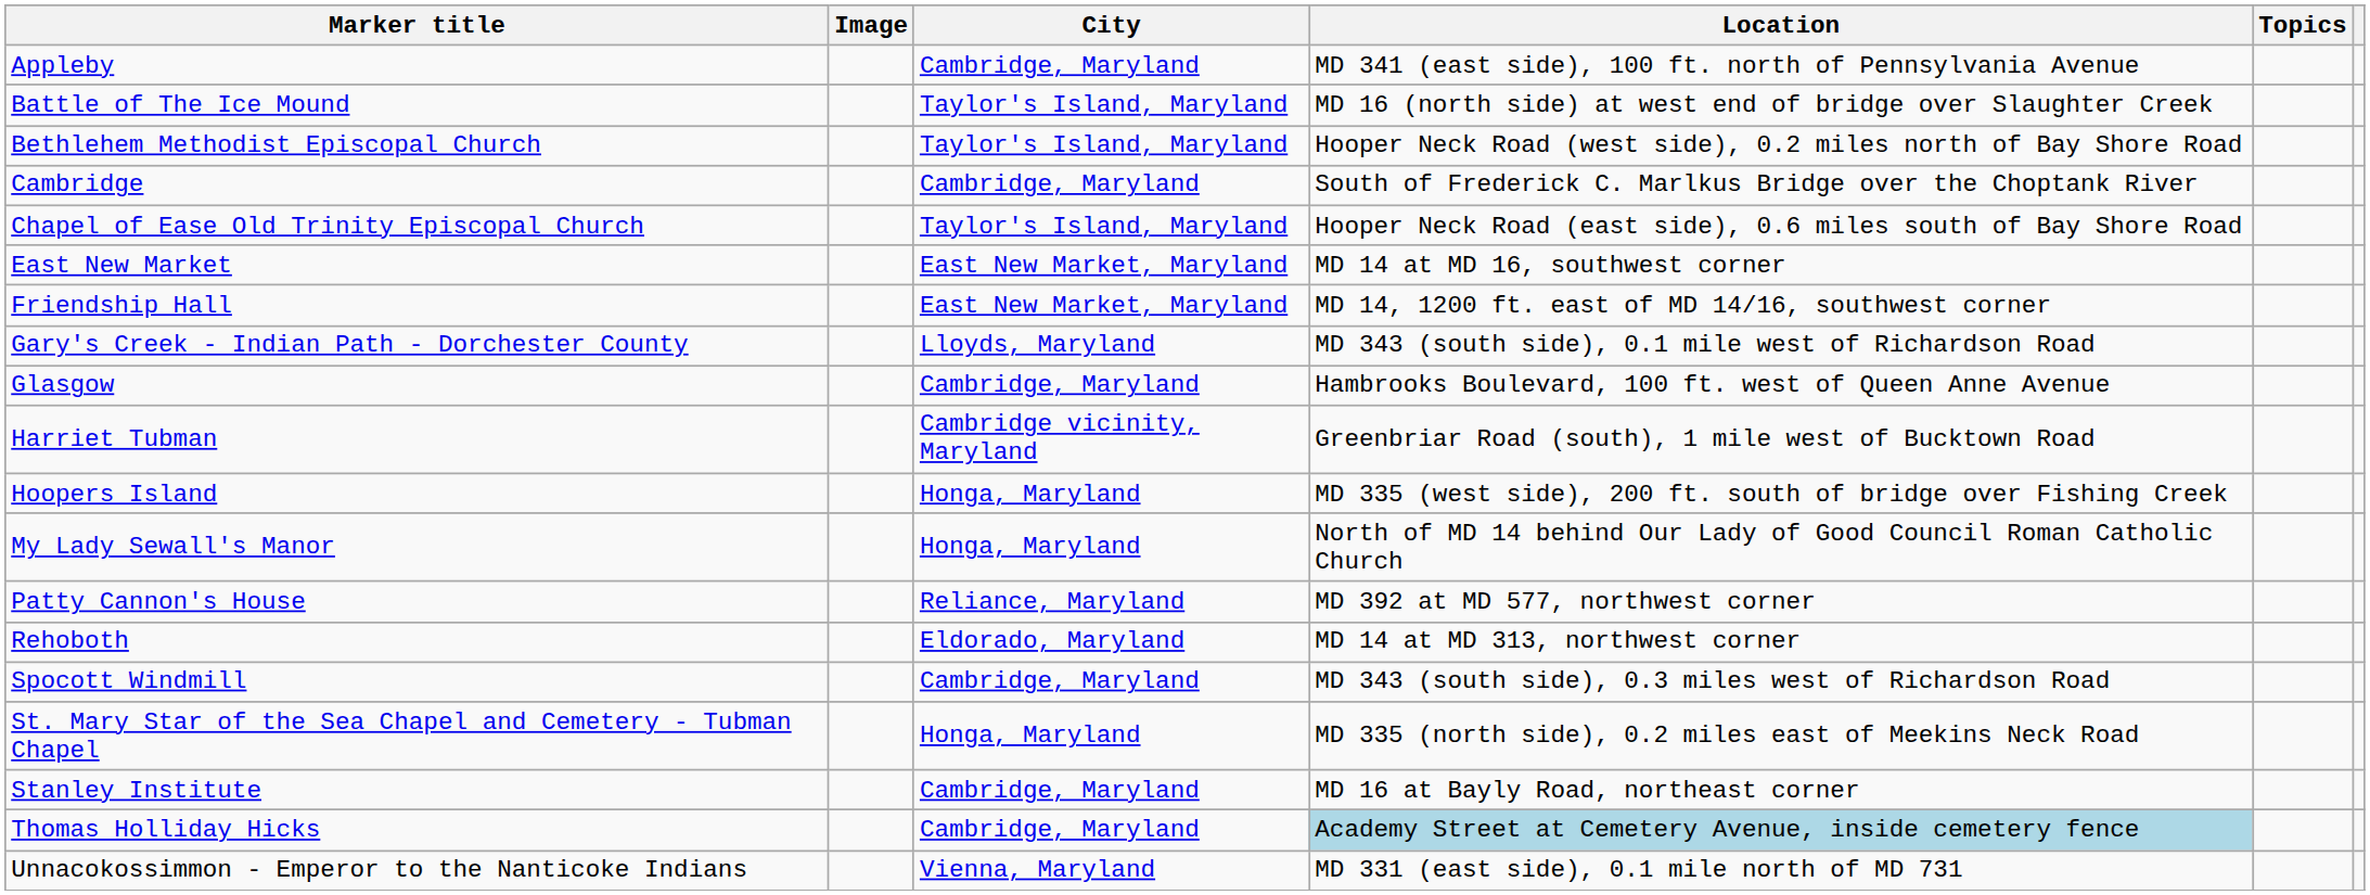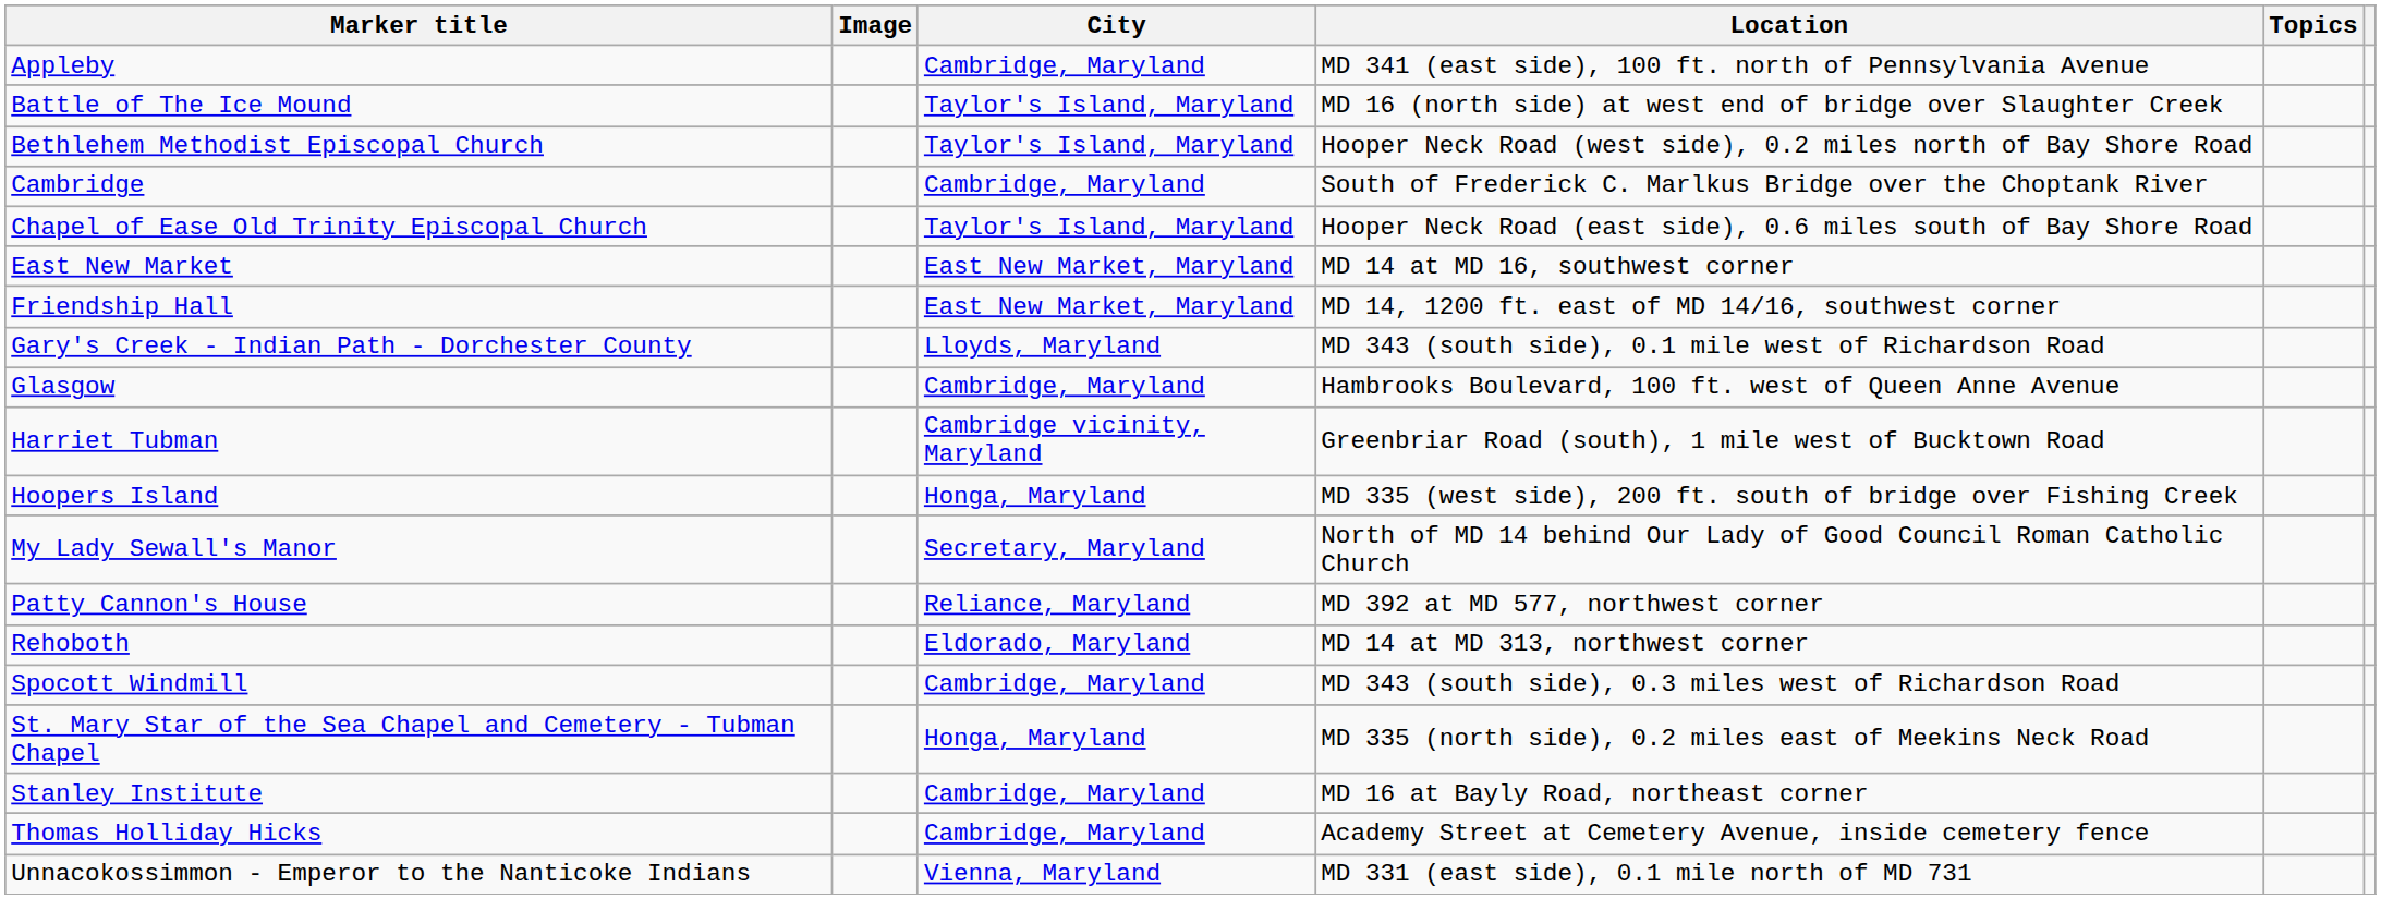My Lady Sewall's Manor | City: Honga, Maryland -> Secretary, Maryland
Thomas Holliday Hicks | Location: lightblue background -> no background
